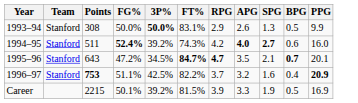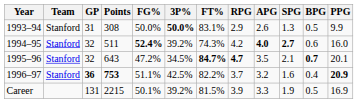+ column: GP | 31 | 32 | 32 | 36 | 131
